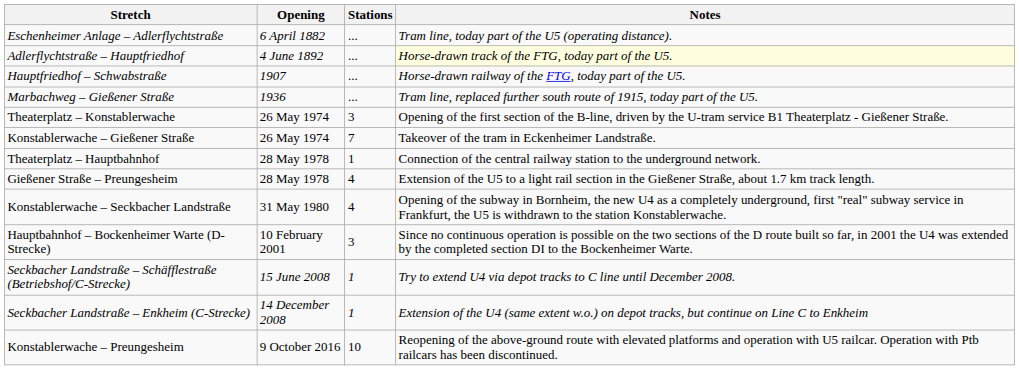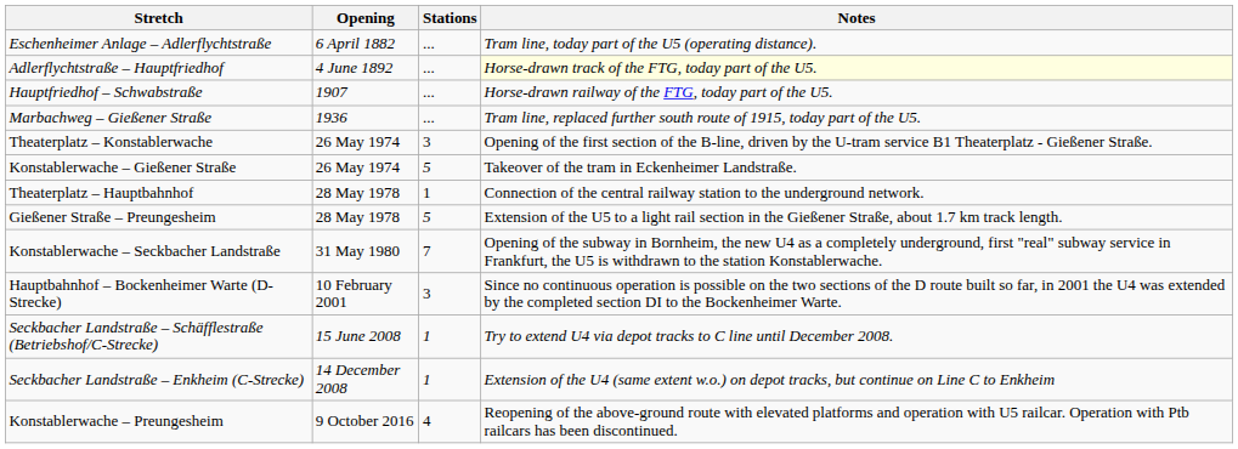Konstablerwache – Gießener Straße | Stations: 7 -> 5
Gießener Straße – Preungesheim | Stations: 4 -> 5
Konstablerwache – Seckbacher Landstraße | Stations: 4 -> 7
Konstablerwache – Preungesheim | Stations: 10 -> 4
